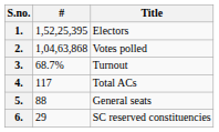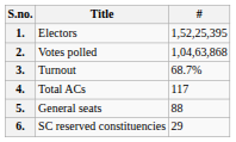columns swapped: Title <-> #
